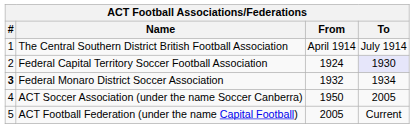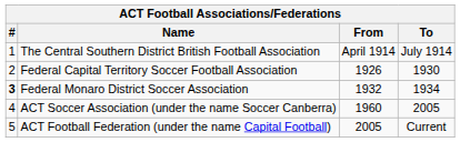Federal Capital Territory Soccer Football Association | From: 1924 -> 1926
Federal Capital Territory Soccer Football Association | To: lavender background -> no background
ACT Soccer Association (under the name Soccer Canberra) | From: 1950 -> 1960
